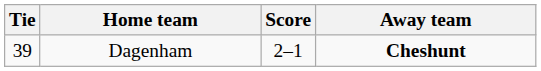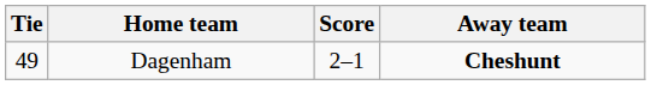Dagenham | Tie: 39 -> 49
